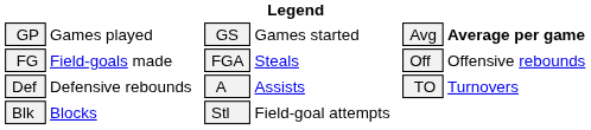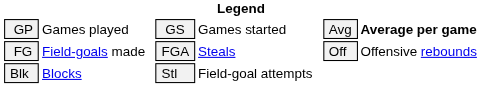- row: Def | Defensive rebounds | A | Assists | TO | Turnovers
